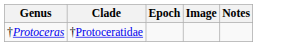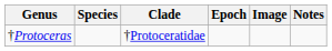+ column: Species
